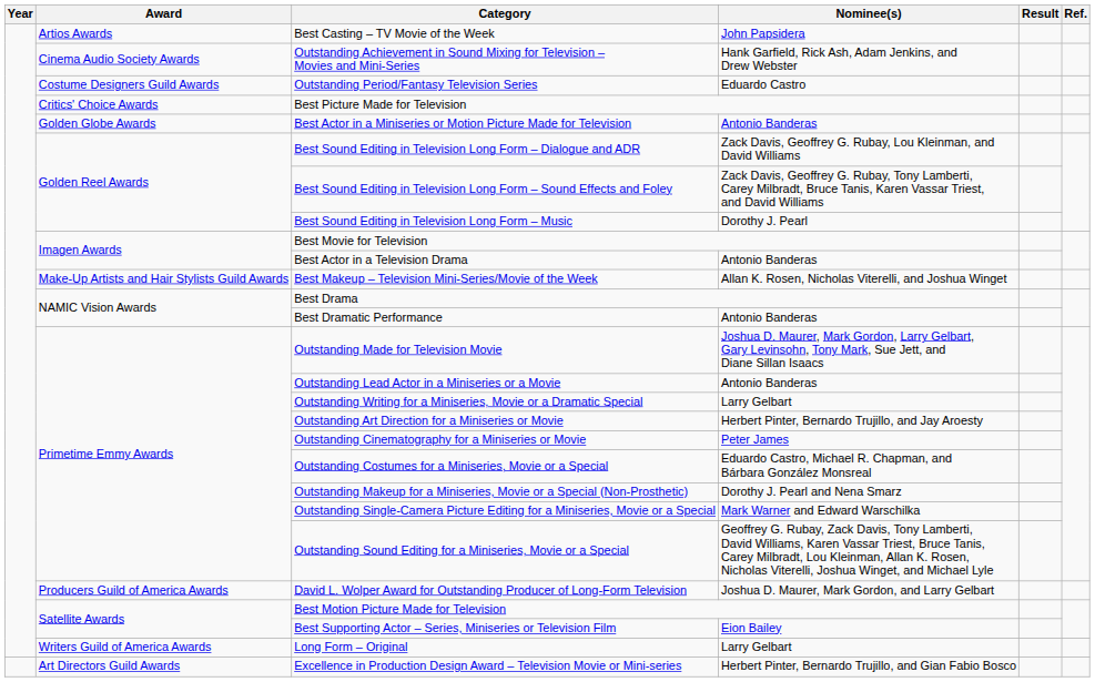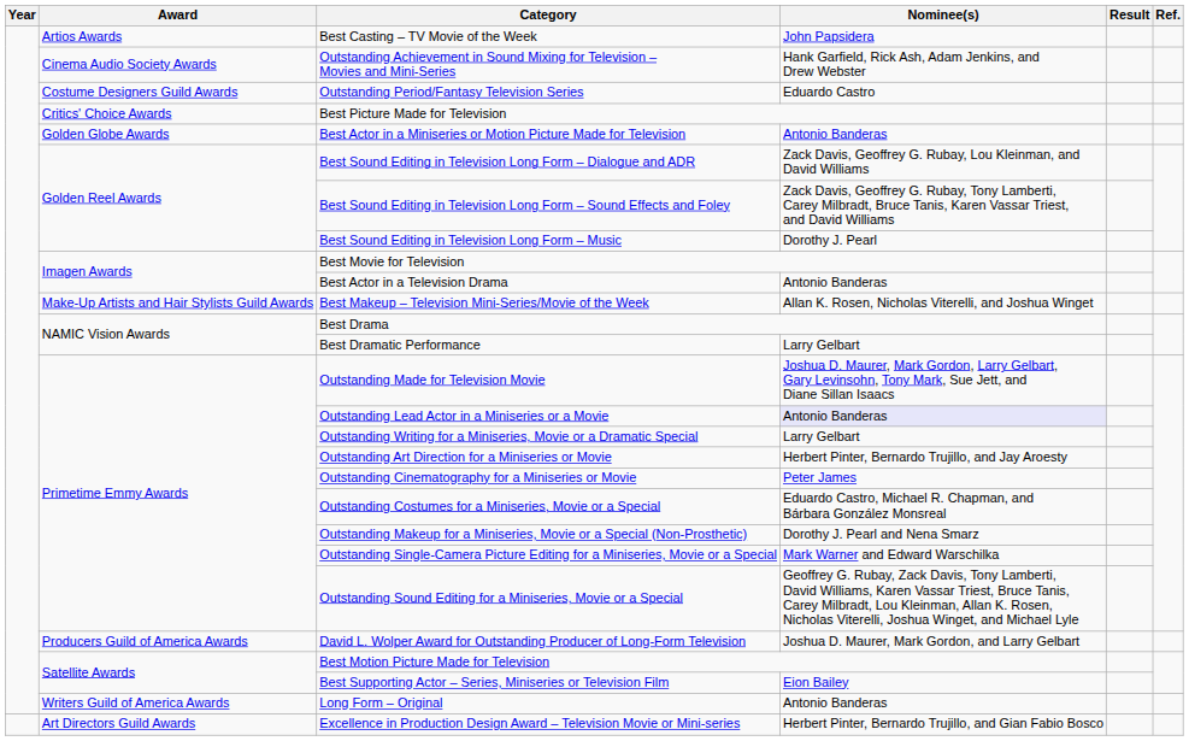Best Dramatic Performance | Nominee(s): Antonio Banderas -> Larry Gelbart
Outstanding Lead Actor in a Miniseries or a Movie | Nominee(s): no background -> lavender background
Long Form – Original | Nominee(s): Larry Gelbart -> Antonio Banderas
